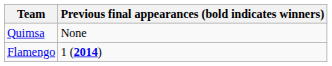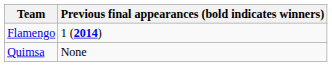rows swapped: Flamengo <-> Quimsa
